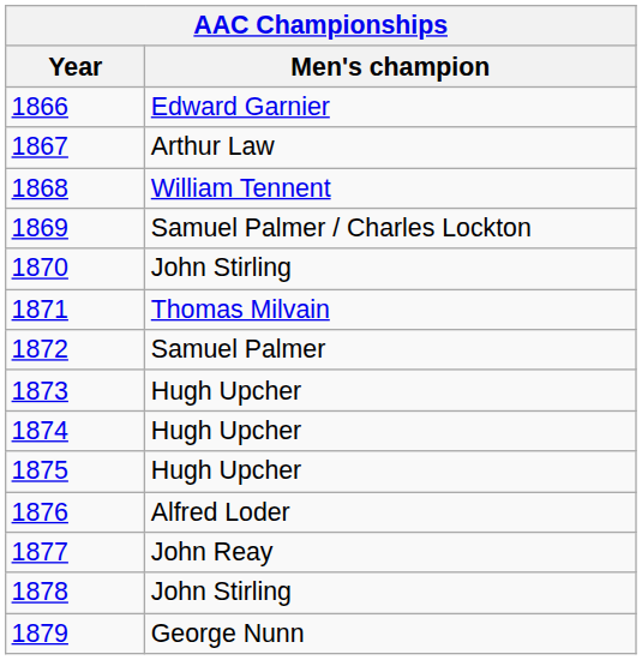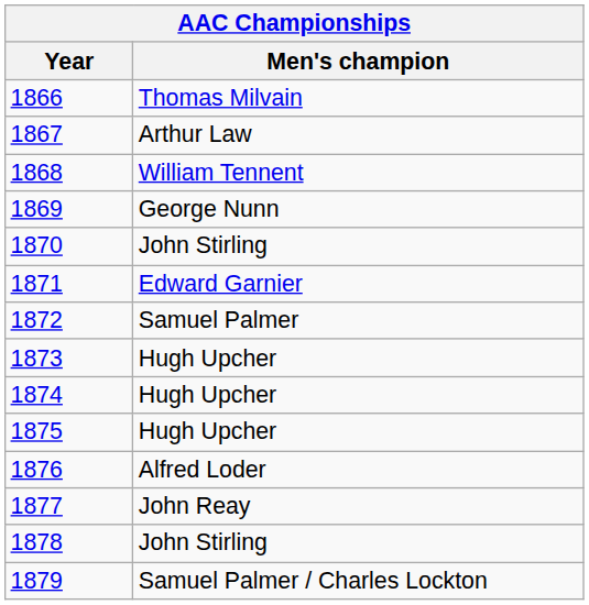1866 | Men's champion: Edward Garnier -> Thomas Milvain
1869 | Men's champion: Samuel Palmer / Charles Lockton -> George Nunn
1871 | Men's champion: Thomas Milvain -> Edward Garnier
1879 | Men's champion: George Nunn -> Samuel Palmer / Charles Lockton
